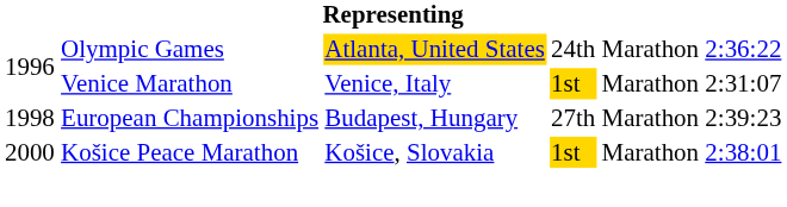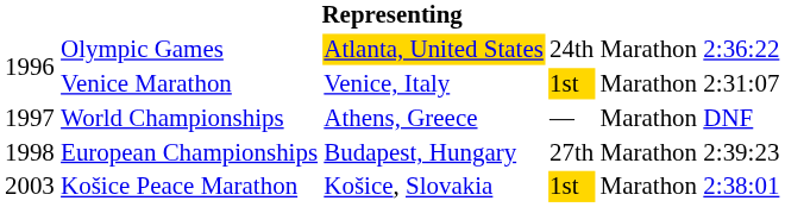+ row: 1997 | World Championships | Athens, Greece | — | Marathon | DNF
Košice Peace Marathon | column 1: 2000 -> 2003
